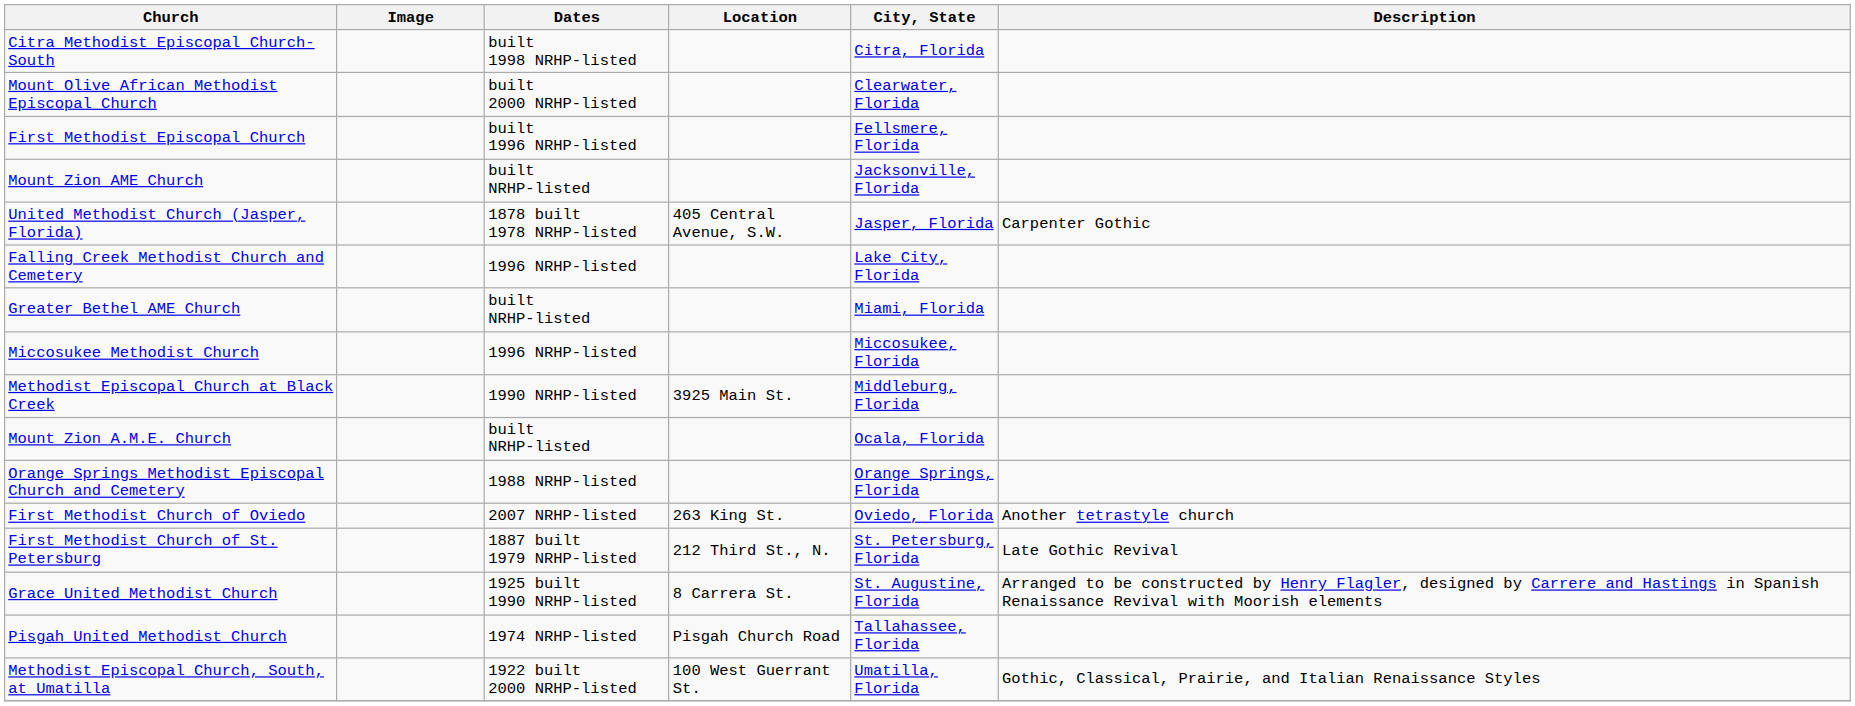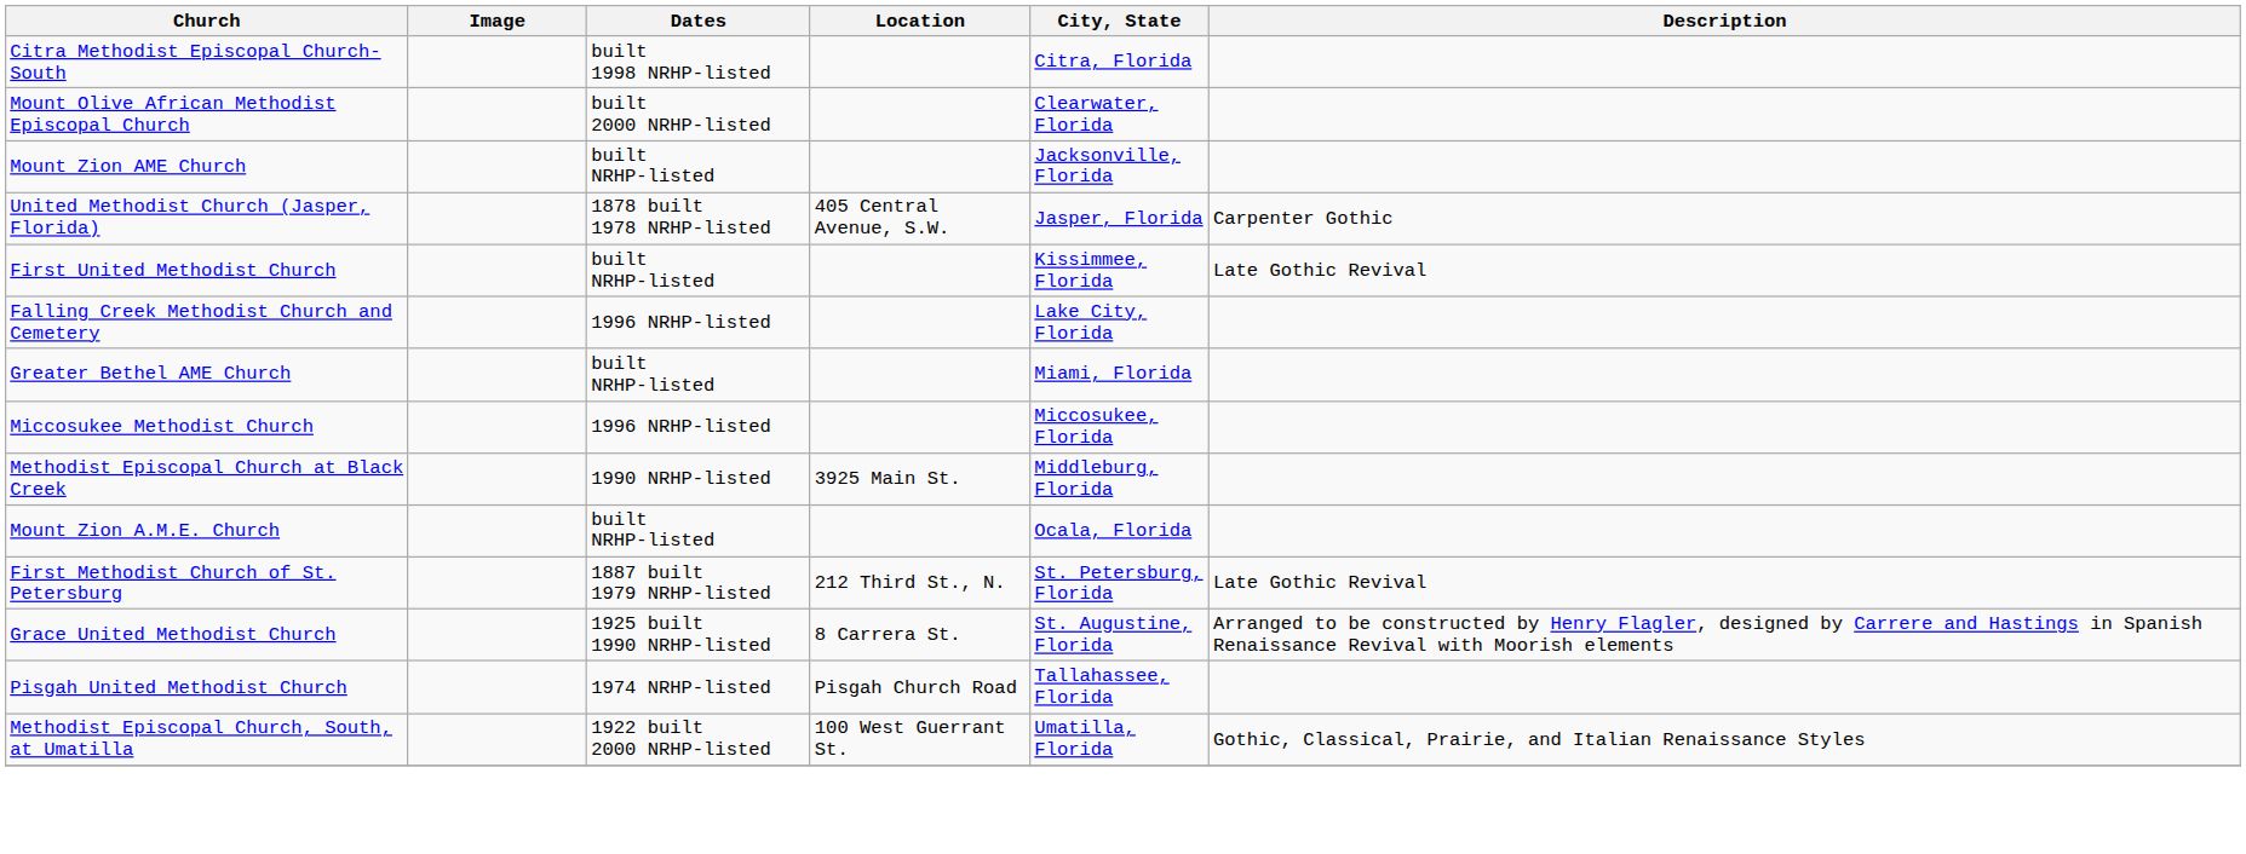- row: First Methodist Episcopal Church | built 1996 NRHP-listed | Fellsmere, Florida
+ row: First United Methodist Church | built NRHP-listed | Kissimmee, Florida | Late Gothic Revival
- row: Orange Springs Methodist Episcopal Church and Cemetery | 1988 NRHP-listed | Orange Springs, Florida
- row: First Methodist Church of Oviedo | 2007 NRHP-listed | 263 King St. | Oviedo, Florida | Another tetrastyle church
